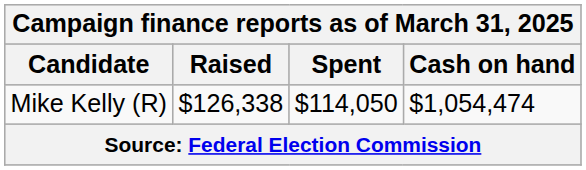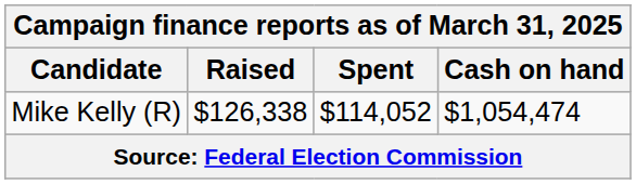Mike Kelly (R) | Spent: $114,050 -> $114,052
